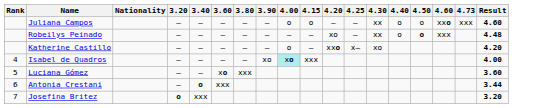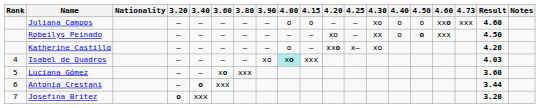+ column: Notes
Juliana Campos | 4.30: xx -> xo
Robeilys Peinado | Result: 4.48 -> 4.50
Isabel de Quadros | Result: 4.00 -> 4.03
